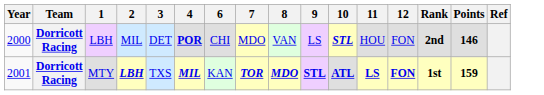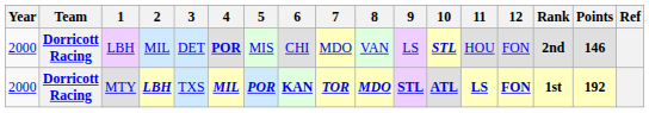+ column: 5 | MIS | POR
MTY | Year: 2001 -> 2000
MTY | 6: normal -> bold
MTY | Points: 159 -> 192
